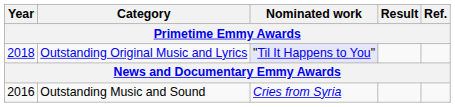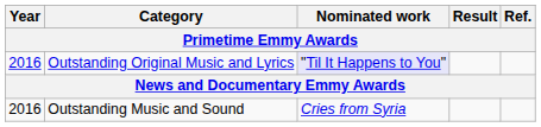Outstanding Original Music and Lyrics | Year: 2018 -> 2016
